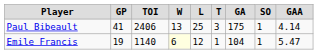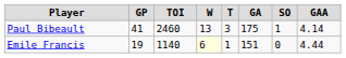- column: L | 25 | 12
Paul Bibeault | TOI: 2406 -> 2460
Emile Francis | GA: 104 -> 151
Emile Francis | SO: 1 -> 0
Emile Francis | GAA: 5.47 -> 4.44
